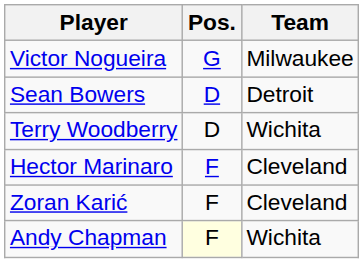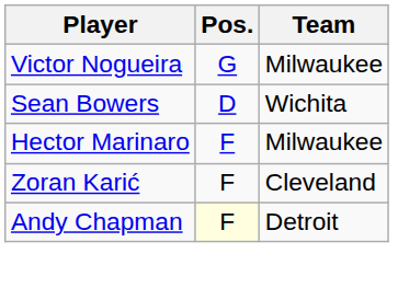Sean Bowers | Team: Detroit -> Wichita
- row: Terry Woodberry | D | Wichita
Hector Marinaro | Team: Cleveland -> Milwaukee
Andy Chapman | Team: Wichita -> Detroit
